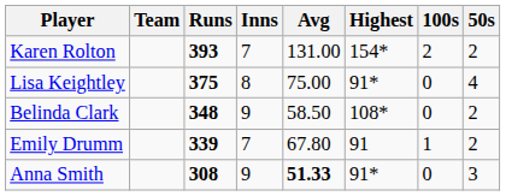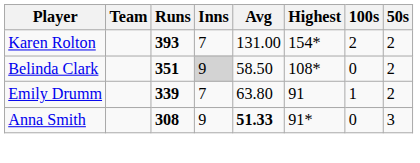- row: Lisa Keightley | 375 | 8 | 75.00 | 91* | 0 | 4
Belinda Clark | Runs: 348 -> 351
Belinda Clark | Inns: no background -> lightgrey background
Emily Drumm | Avg: 67.80 -> 63.80
